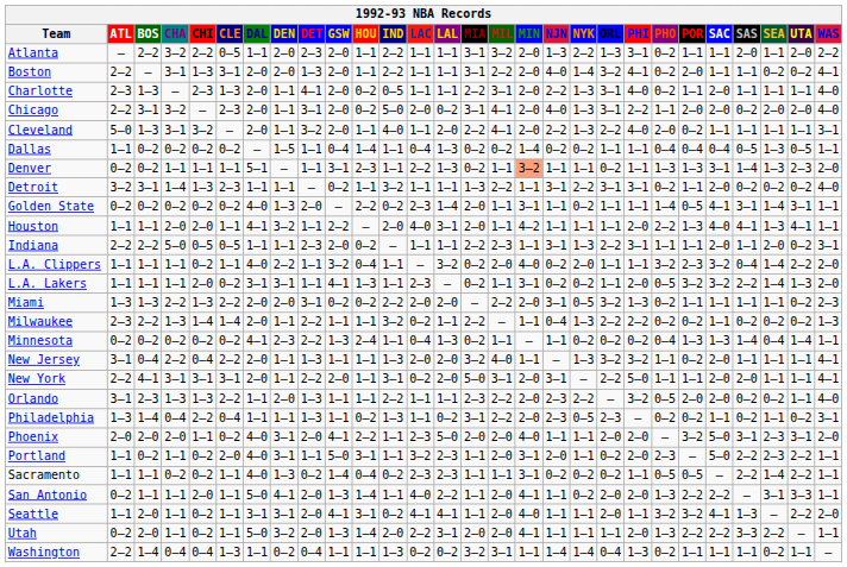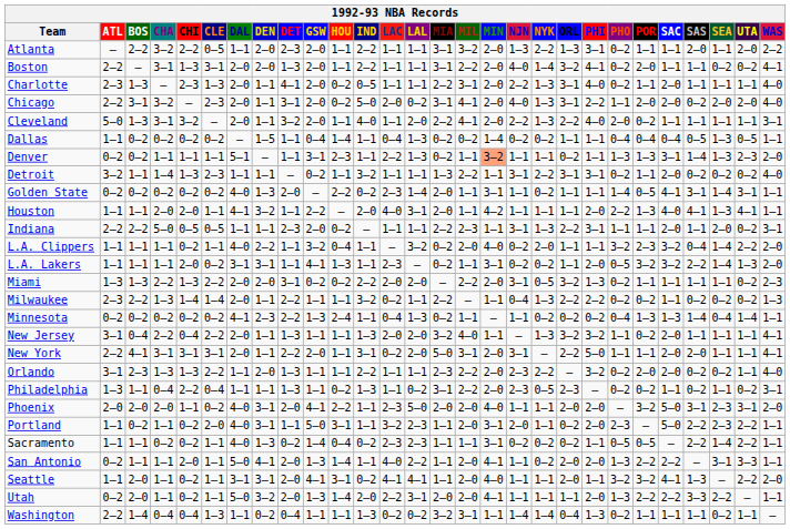Detroit | BOS: 3–1 -> 1–1
Orlando | PHO: 0–5 -> 0–2
Philadelphia | BOS: 1–4 -> 1–1
